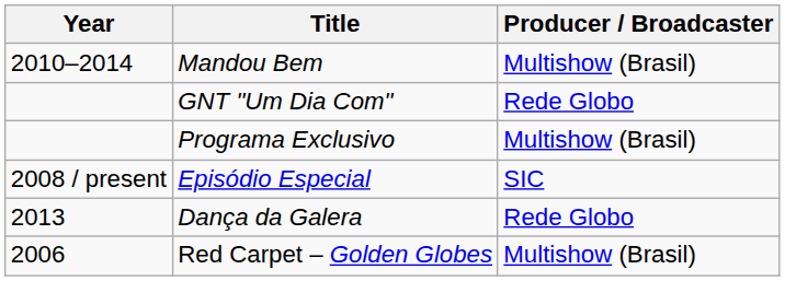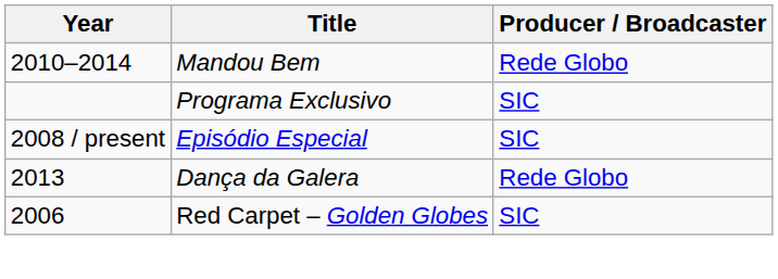Mandou Bem | Producer / Broadcaster: Multishow (Brasil) -> Rede Globo
- row: GNT "Um Dia Com" | Rede Globo
Programa Exclusivo | Producer / Broadcaster: Multishow (Brasil) -> SIC
Red Carpet – Golden Globes | Producer / Broadcaster: Multishow (Brasil) -> SIC
